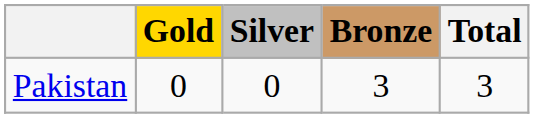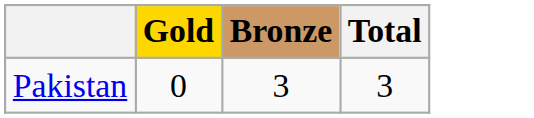- column: Silver | 0
